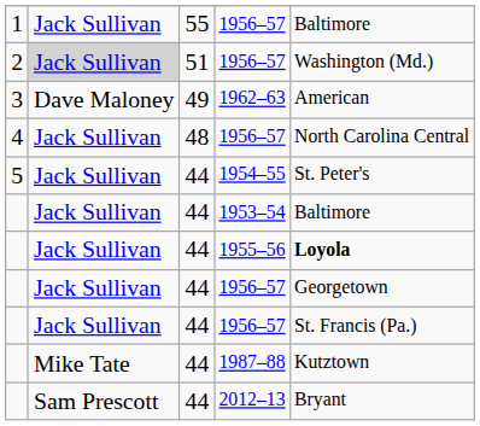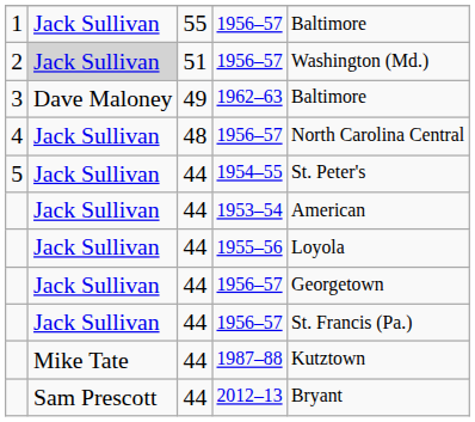1962–63 | column 5: American -> Baltimore
1953–54 | column 5: Baltimore -> American
1955–56 | column 5: bold -> normal
